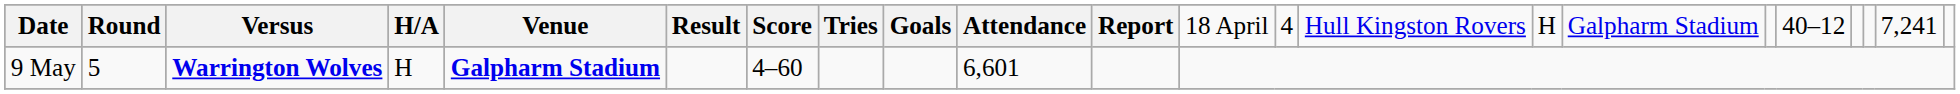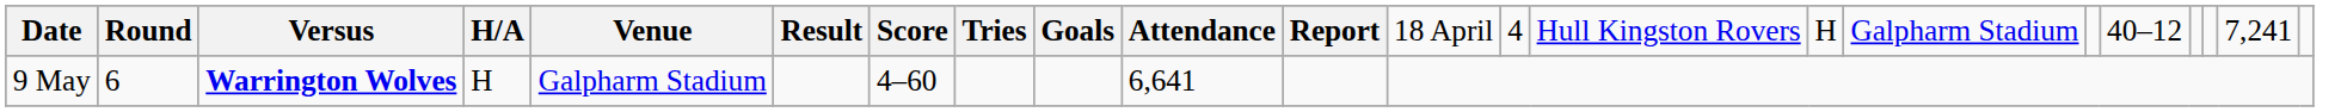9 May | column 2: 5 -> 6
9 May | column 5: bold -> normal
9 May | column 10: 6,601 -> 6,641
